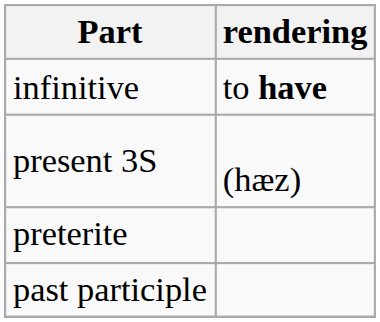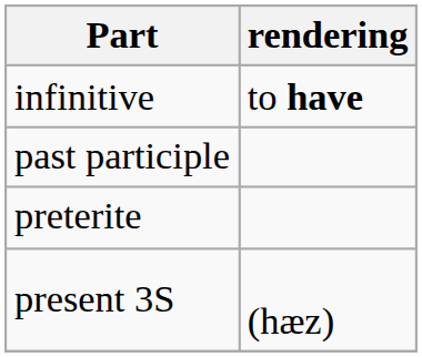rows swapped: present 3S <-> past participle
